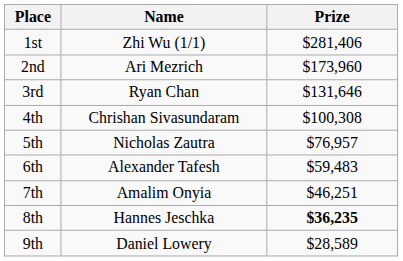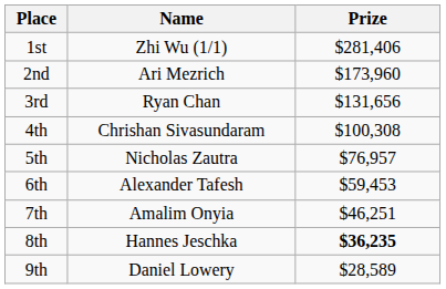3rd | Prize: $131,646 -> $131,656
6th | Prize: $59,483 -> $59,453
